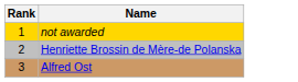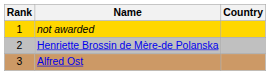+ column: Country
